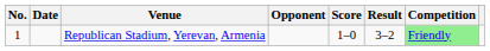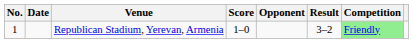columns swapped: Opponent <-> Score
